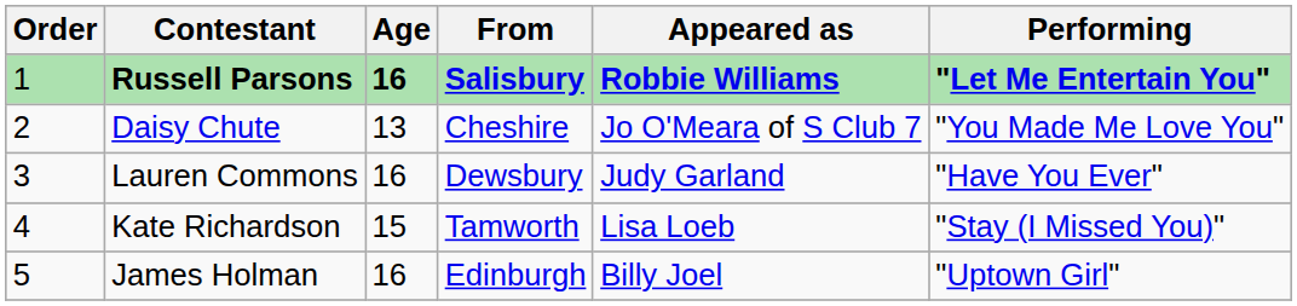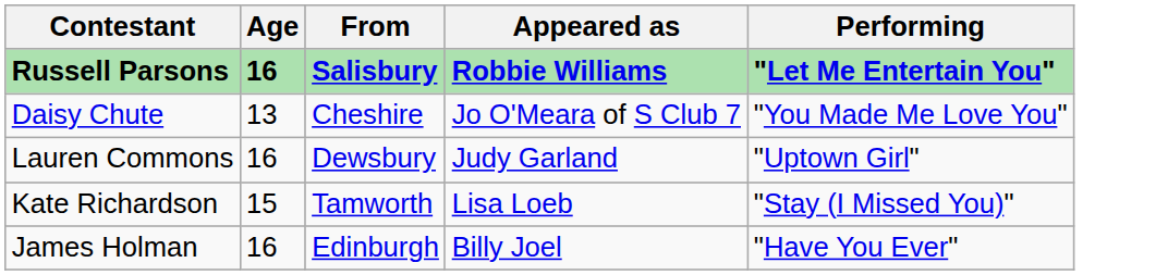- column: Order | 1 | 2 | 3 | 4 | 5
Lauren Commons | Performing: "Have You Ever" -> "Uptown Girl"
James Holman | Performing: "Uptown Girl" -> "Have You Ever"
